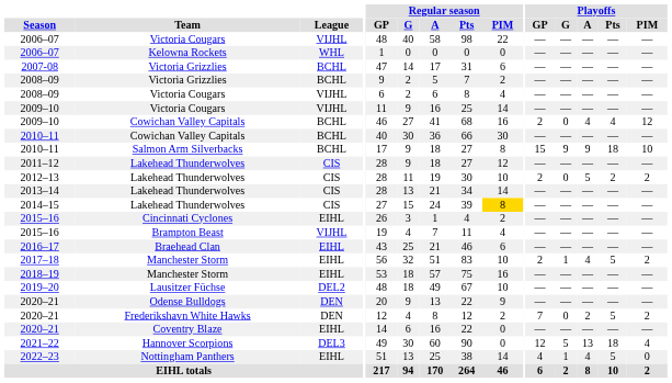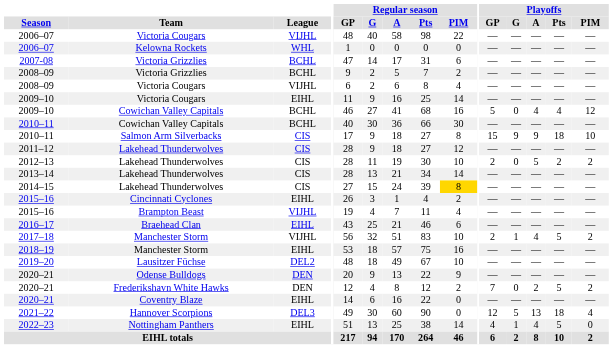2009–10 / Victoria Cougars | League: VIJHL -> EIHL
2009–10 / Cowichan Valley Capitals | Playoffs / GP: 2 -> 5
2010–11 / Salmon Arm Silverbacks | League: BCHL -> CIS
2017–18 | League: EIHL -> VIJHL
